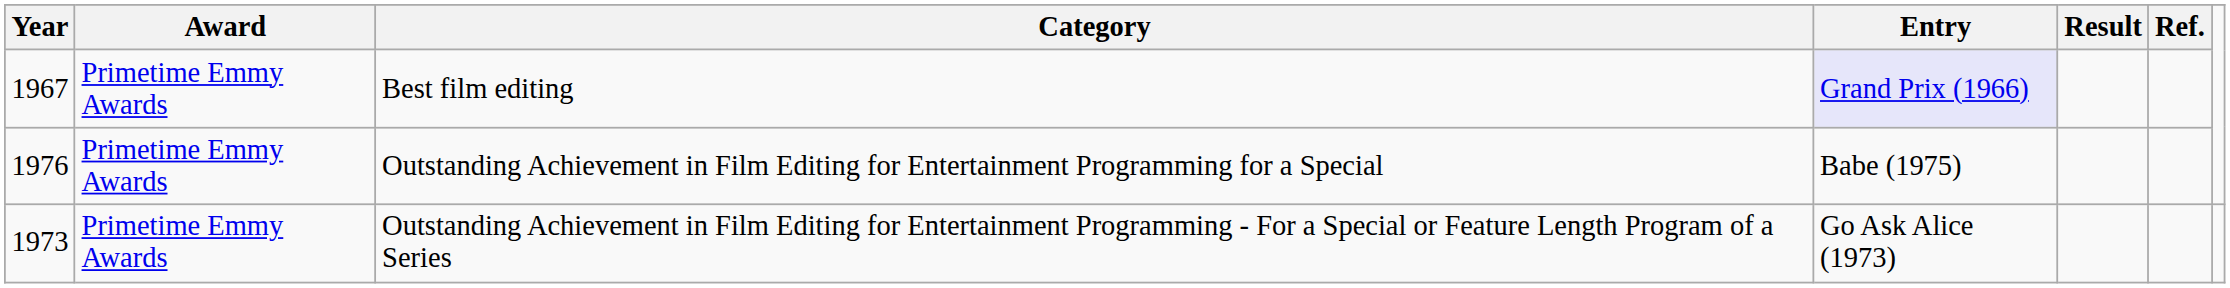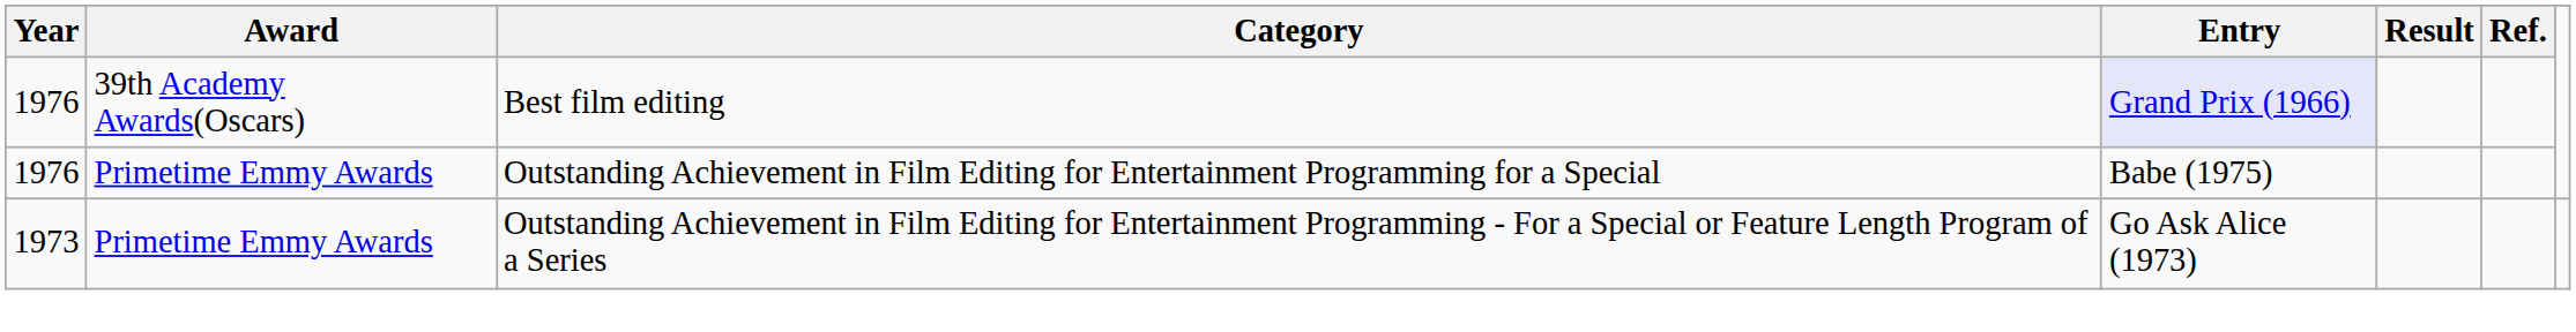Best film editing | Year: 1967 -> 1976
Best film editing | Award: Primetime Emmy Awards -> 39th Academy Awards(Oscars)
